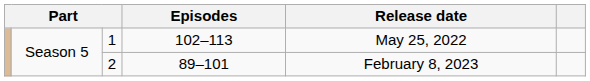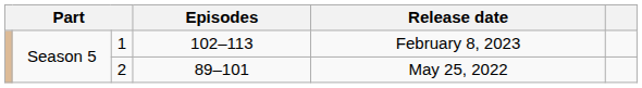1 | Release date: May 25, 2022 -> February 8, 2023
2 | Release date: February 8, 2023 -> May 25, 2022
